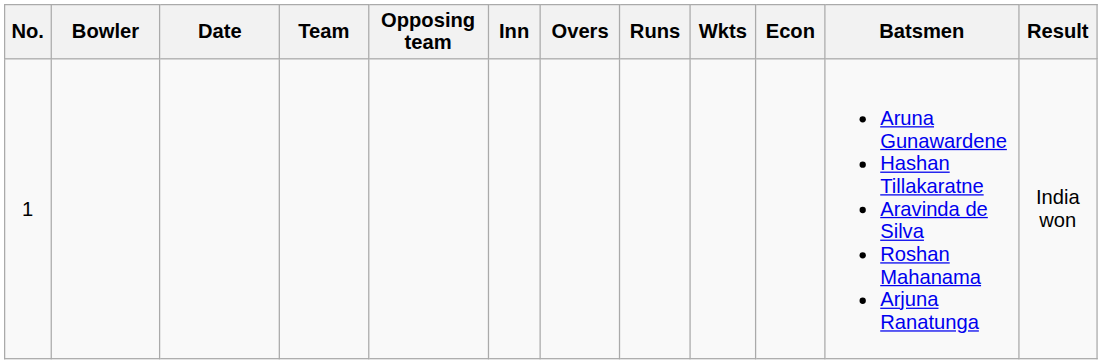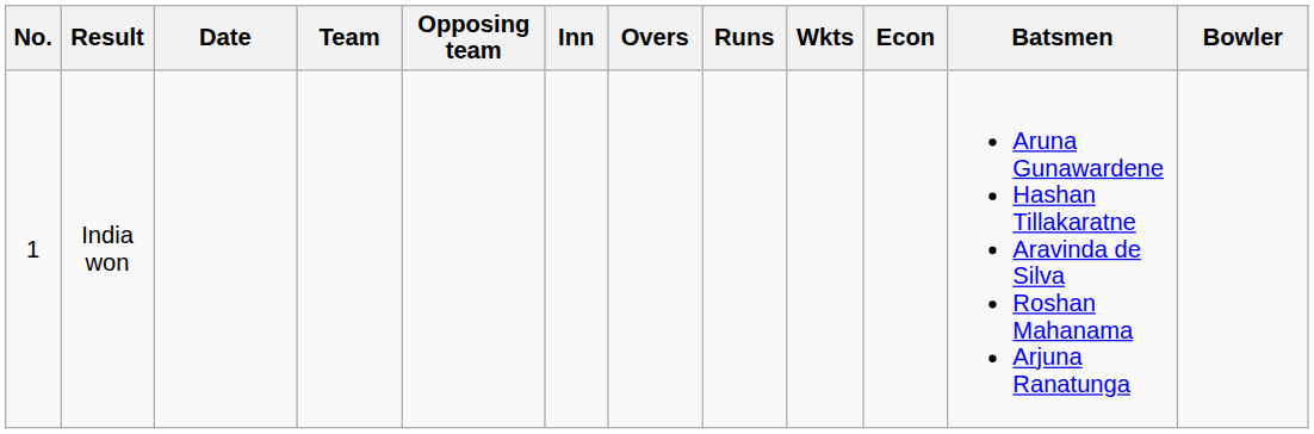columns swapped: Bowler <-> Result
